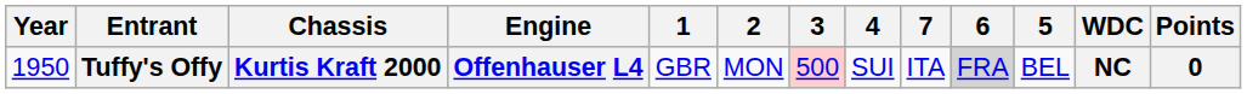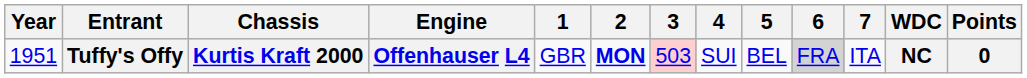columns swapped: 5 <-> 7
Tuffy's Offy | Year: 1950 -> 1951
Tuffy's Offy | 2: normal -> bold
Tuffy's Offy | 3: 500 -> 503
